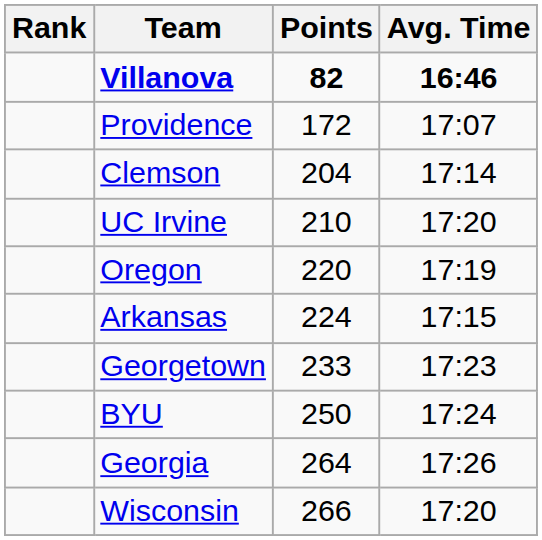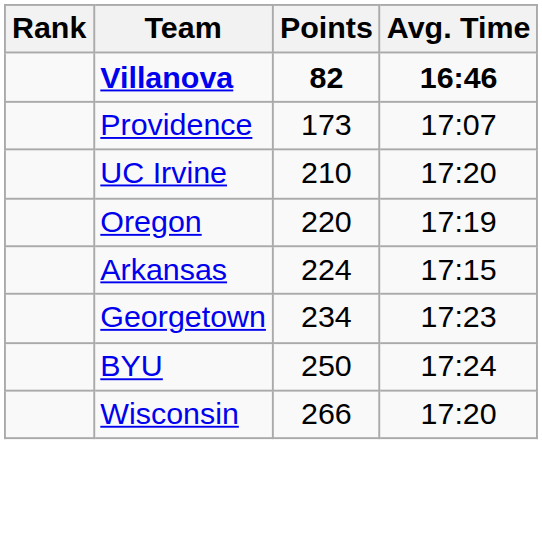Providence | Points: 172 -> 173
- row: Clemson | 204 | 17:14
Georgetown | Points: 233 -> 234
- row: Georgia | 264 | 17:26
